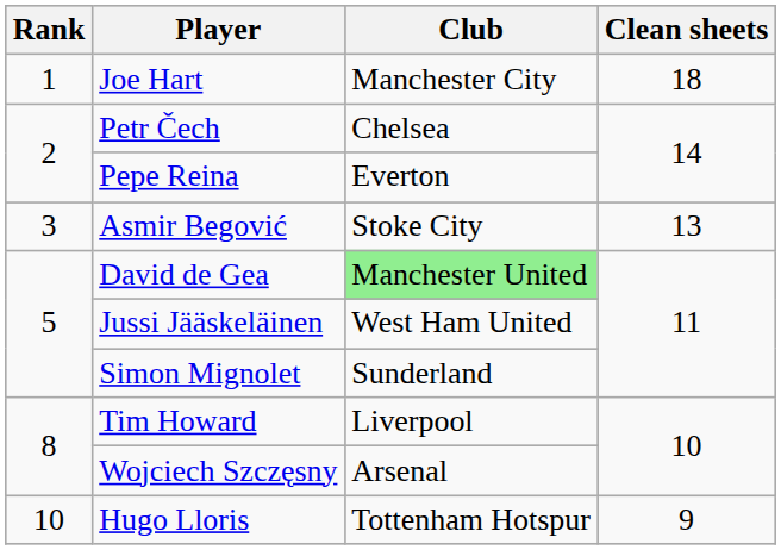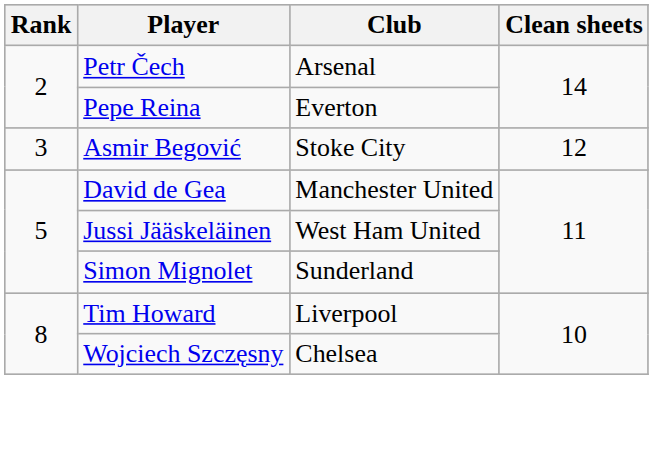- row: 1 | Joe Hart | Manchester City | 18
Petr Čech | Club: Chelsea -> Arsenal
Asmir Begović | Clean sheets: 13 -> 12
David de Gea | Club: lightgreen background -> no background
Wojciech Szczęsny | Club: Arsenal -> Chelsea
- row: 10 | Hugo Lloris | Tottenham Hotspur | 9
